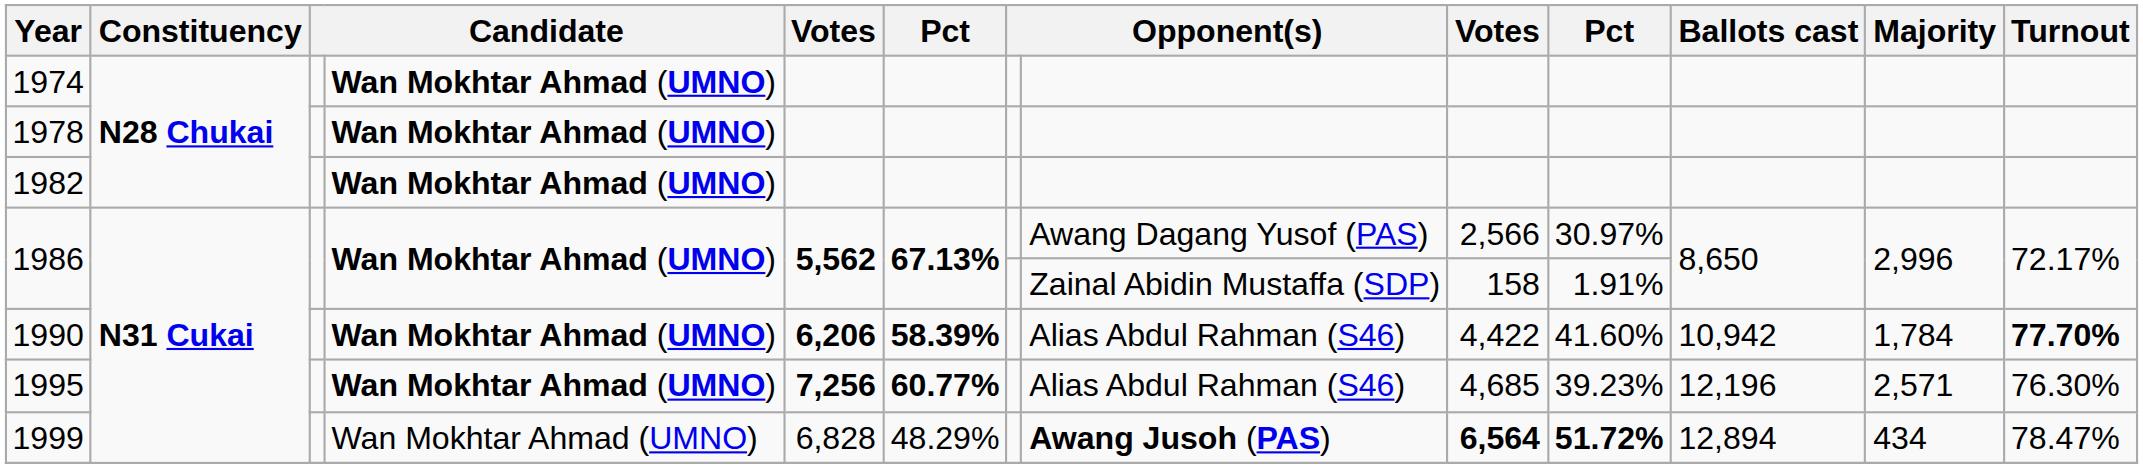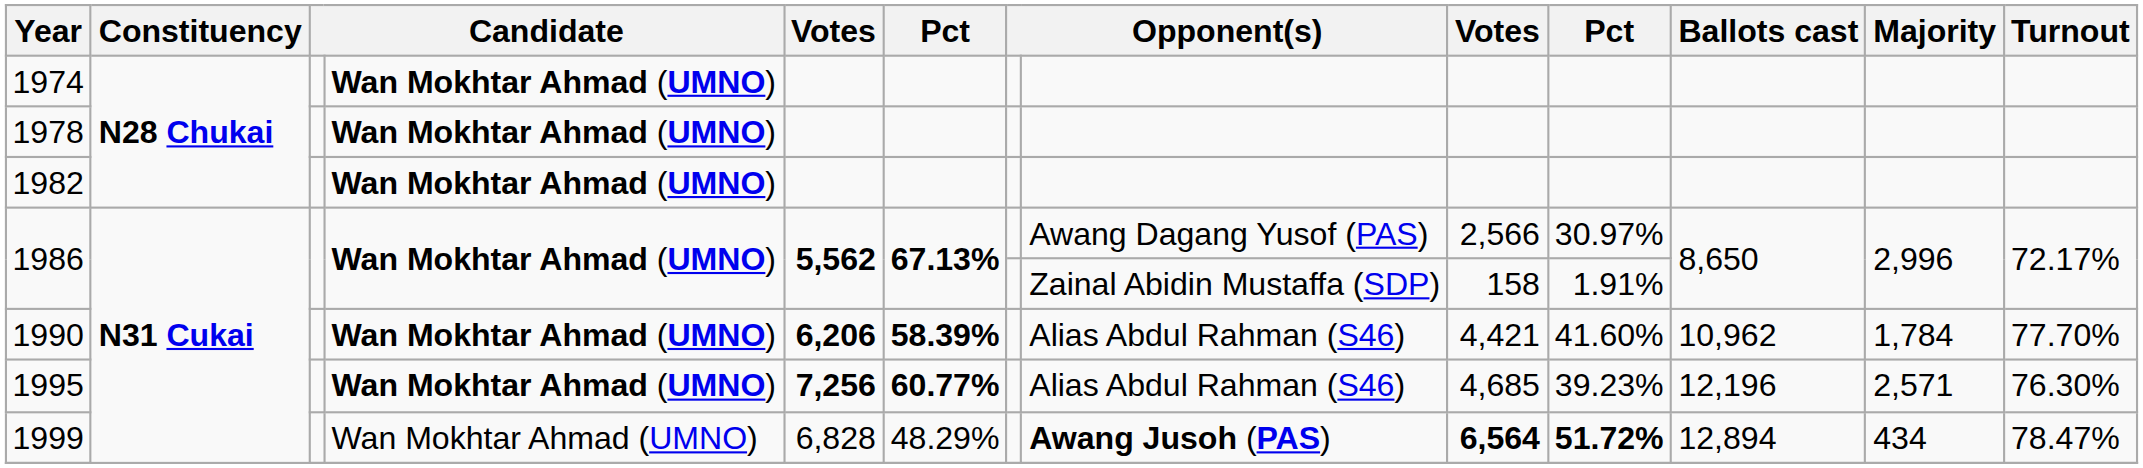1990 | column 9: 4,422 -> 4,421
1990 | Ballots cast: 10,942 -> 10,962
1990 | Turnout: bold -> normal
